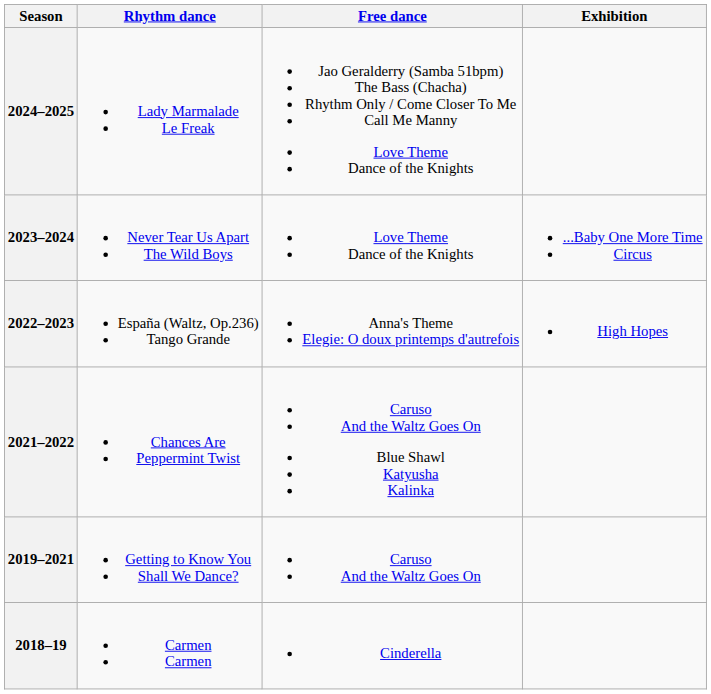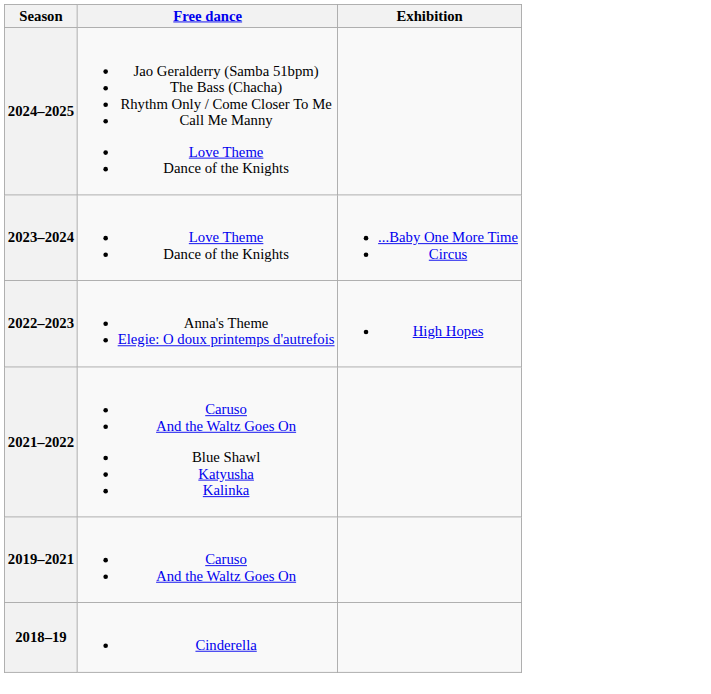- column: Rhythm dance | Lady Marmalade Le Freak | Never Tear Us Apart The Wild Boys | España (Waltz, Op.236) Tango Grande | Chances Are Peppermint Twist | Getting to Know You Shall We Dance? | Carmen Carmen
